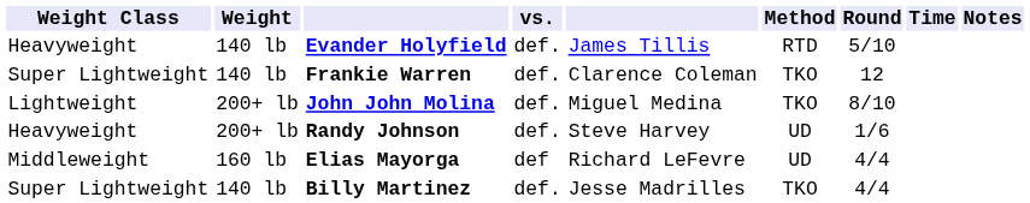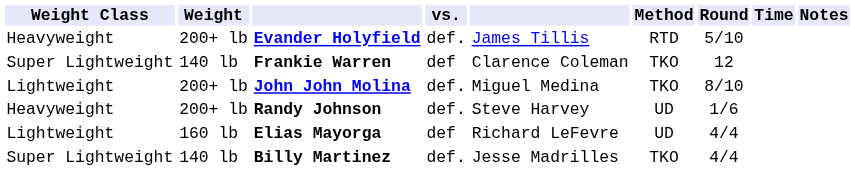Evander Holyfield | Weight: 140 lb -> 200+ lb
Frankie Warren | vs.: def. -> def
Elias Mayorga | Weight Class: Middleweight -> Lightweight
